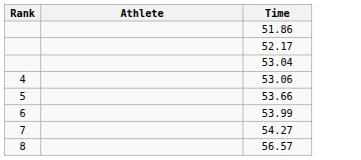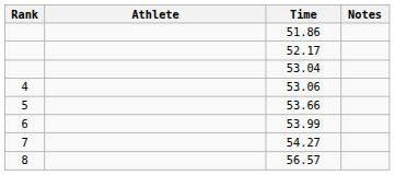+ column: Notes
